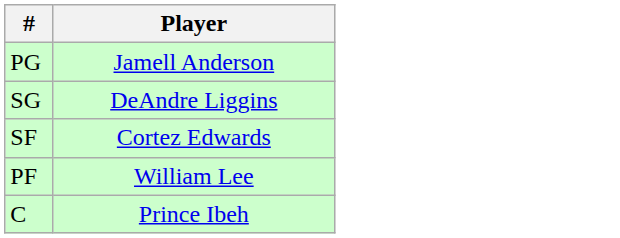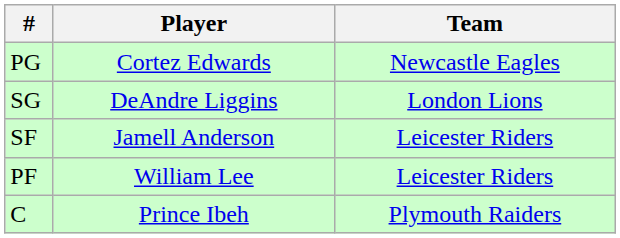+ column: Team | Newcastle Eagles | London Lions | Leicester Riders | Leicester Riders | Plymouth Raiders
PG | Player: Jamell Anderson -> Cortez Edwards
SF | Player: Cortez Edwards -> Jamell Anderson
